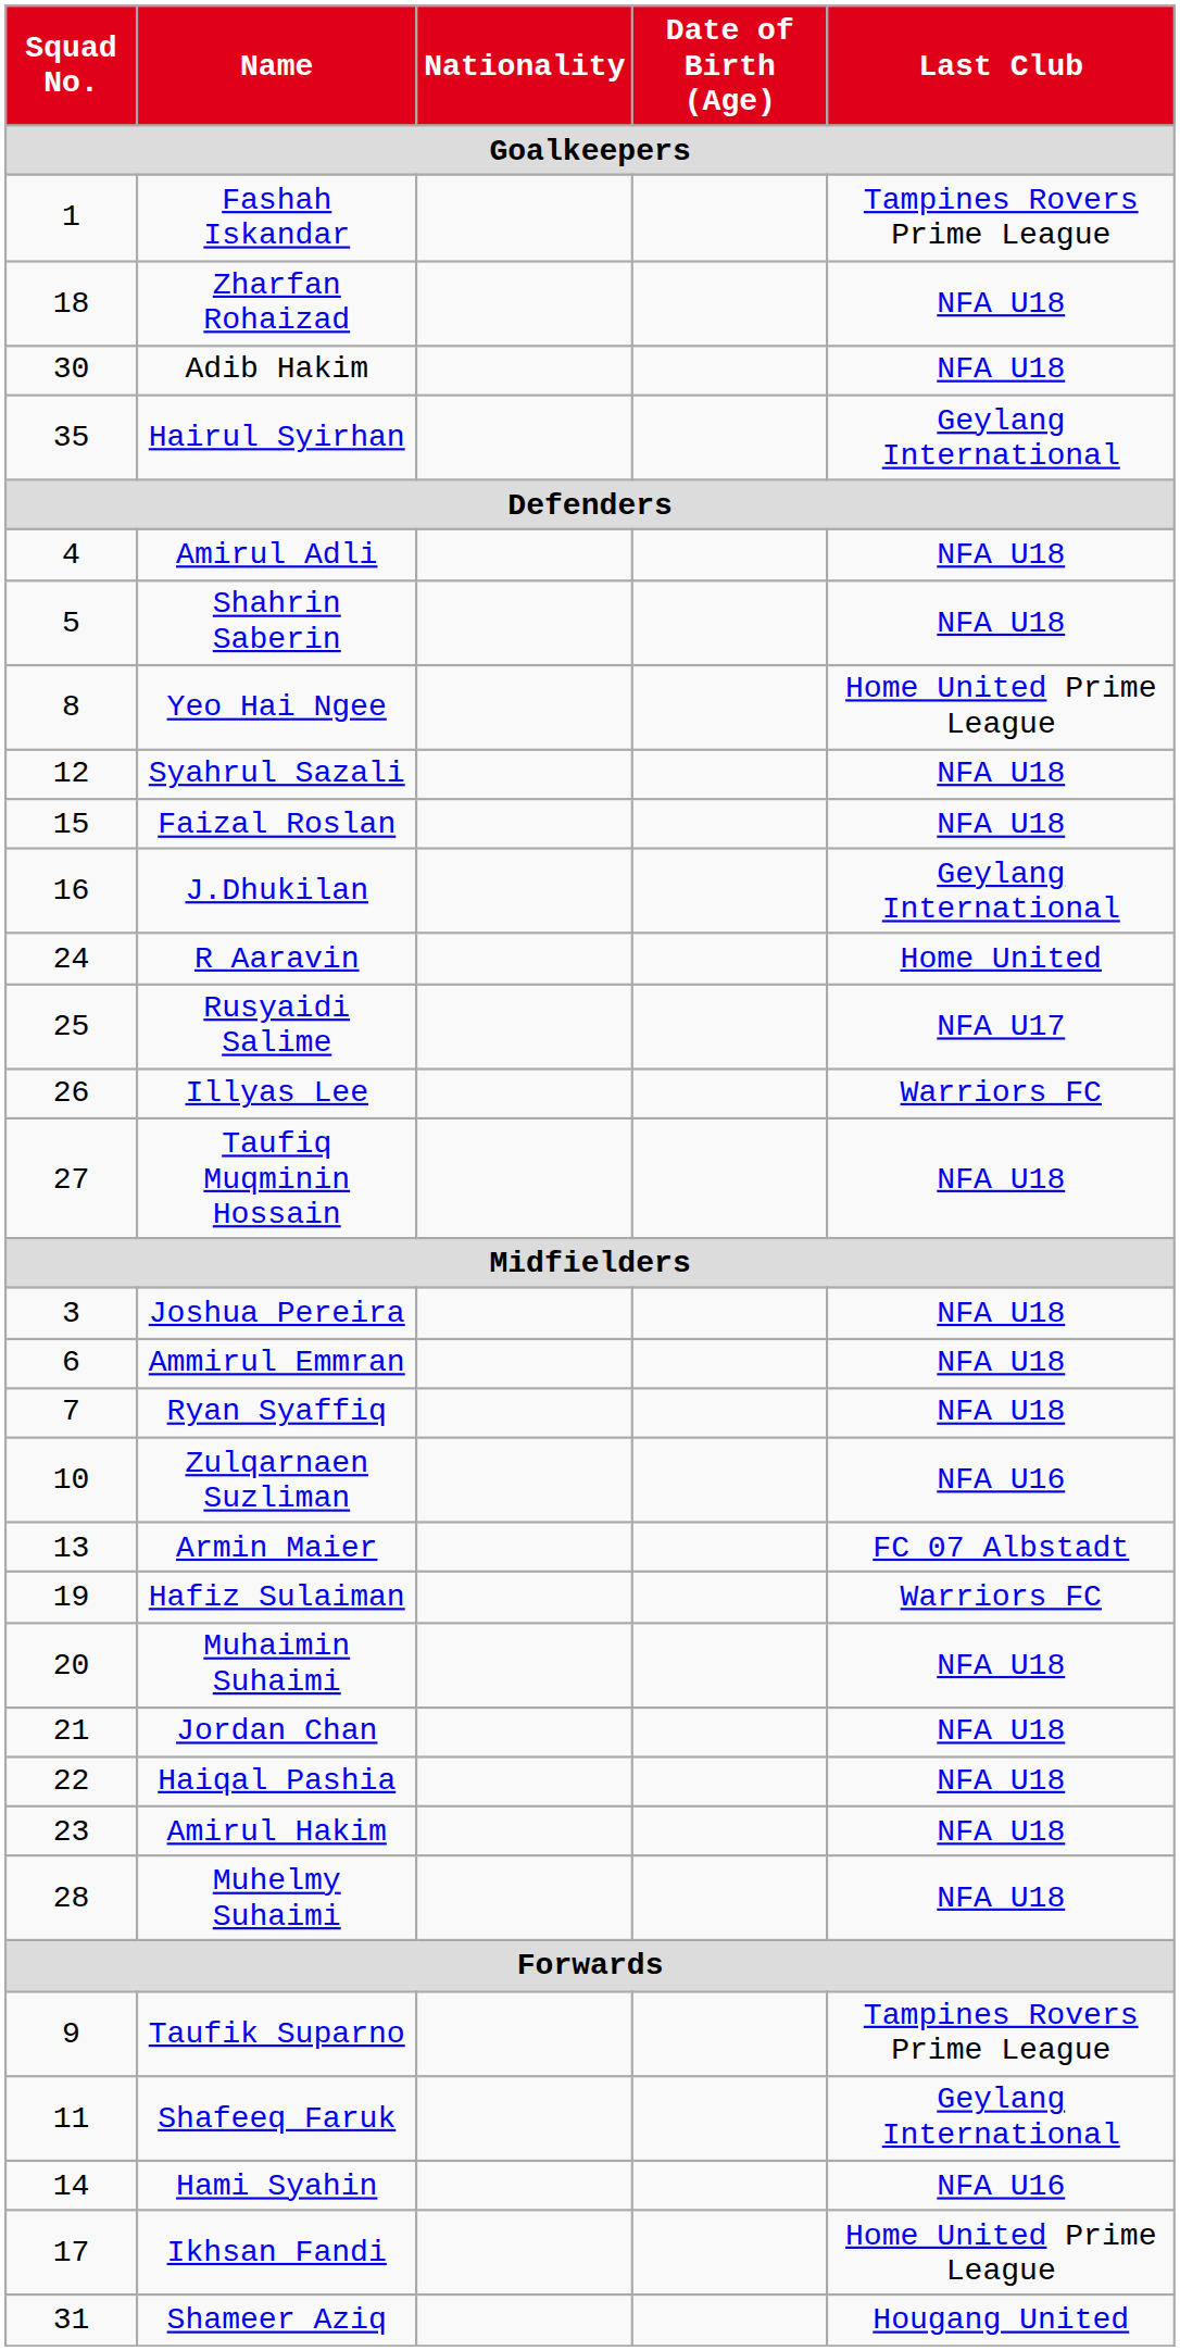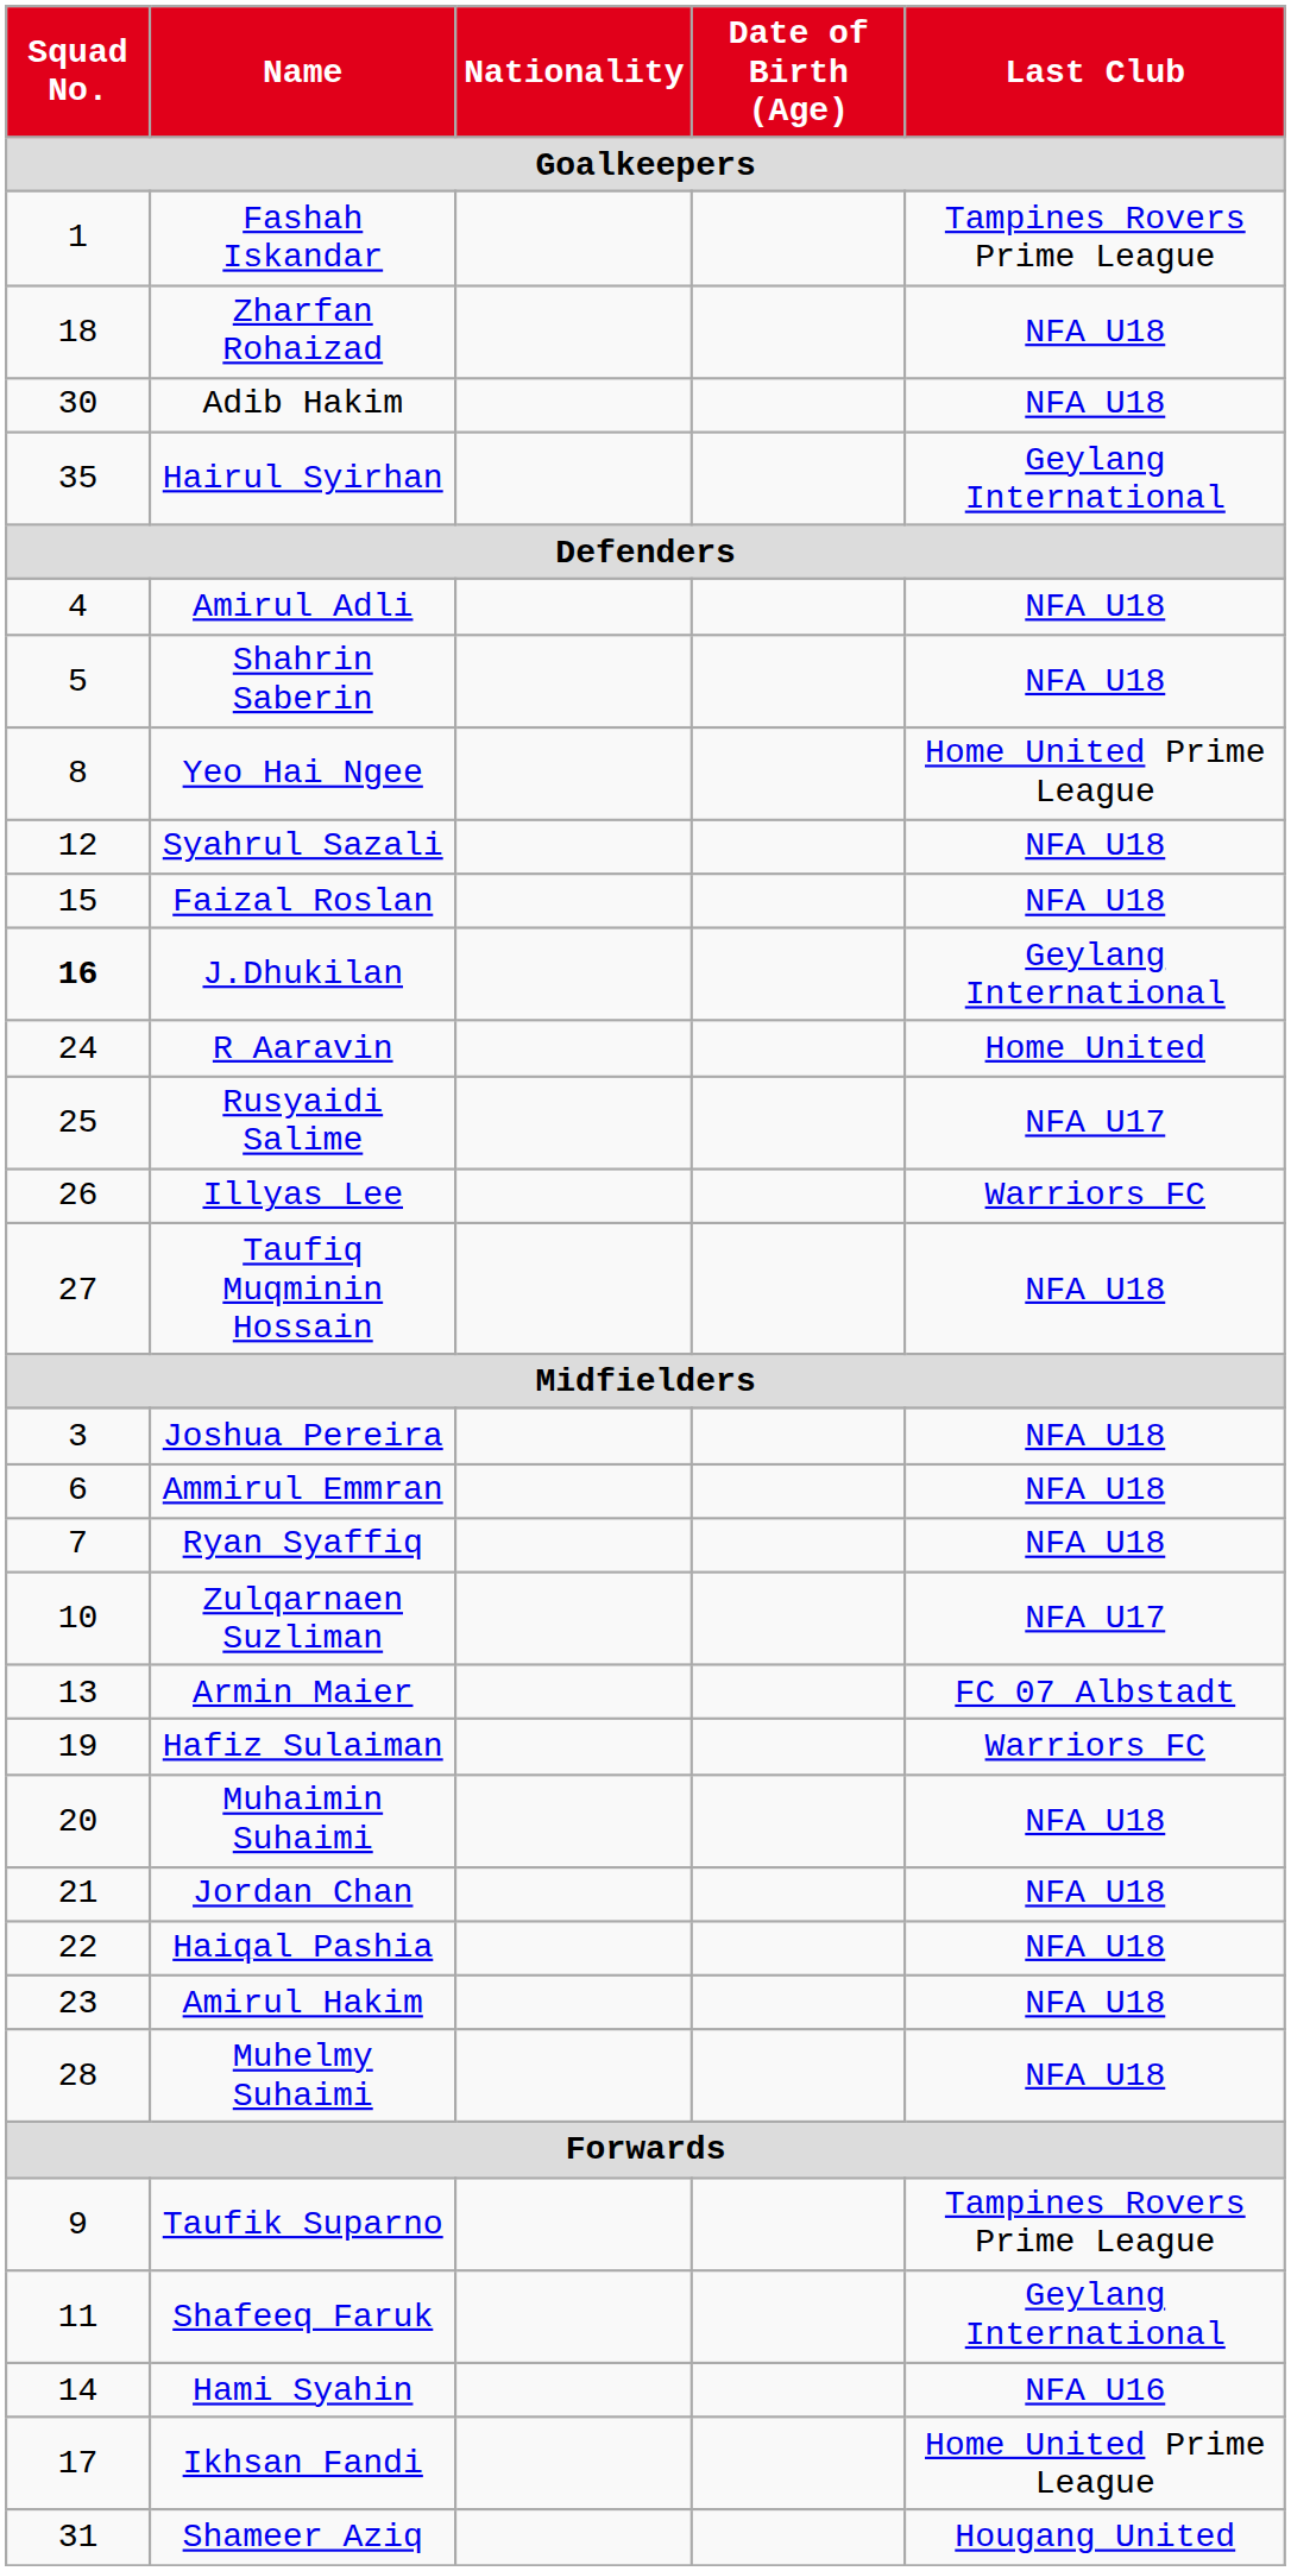J.Dhukilan | Squad No.: normal -> bold
Zulqarnaen Suzliman | Last Club: NFA U16 -> NFA U17
